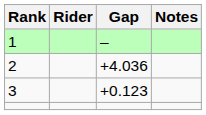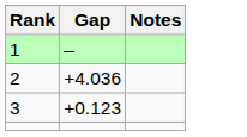- column: Rider
